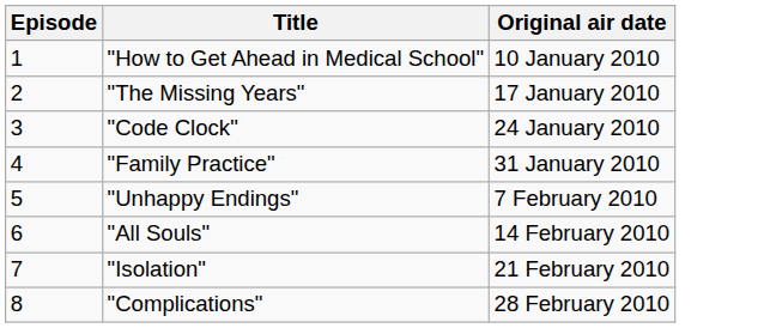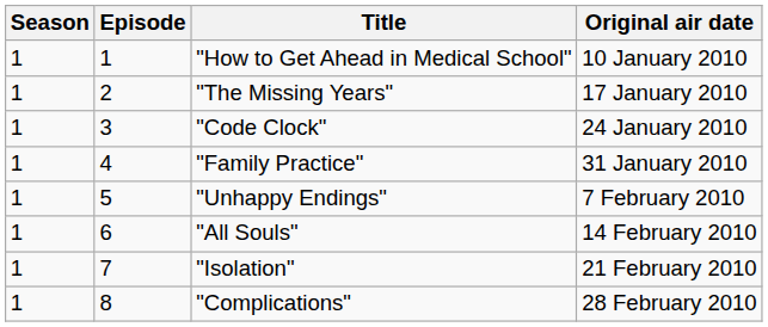+ column: Season | 1 | 1 | 1 | 1 | 1 | 1 | 1 | 1
